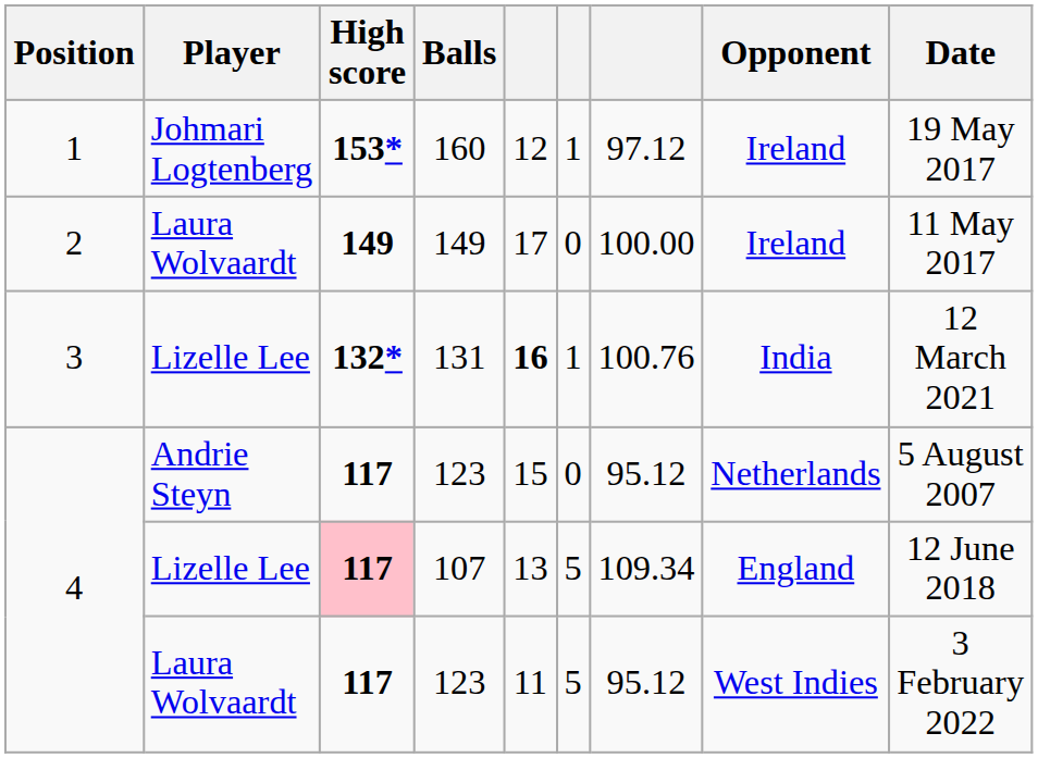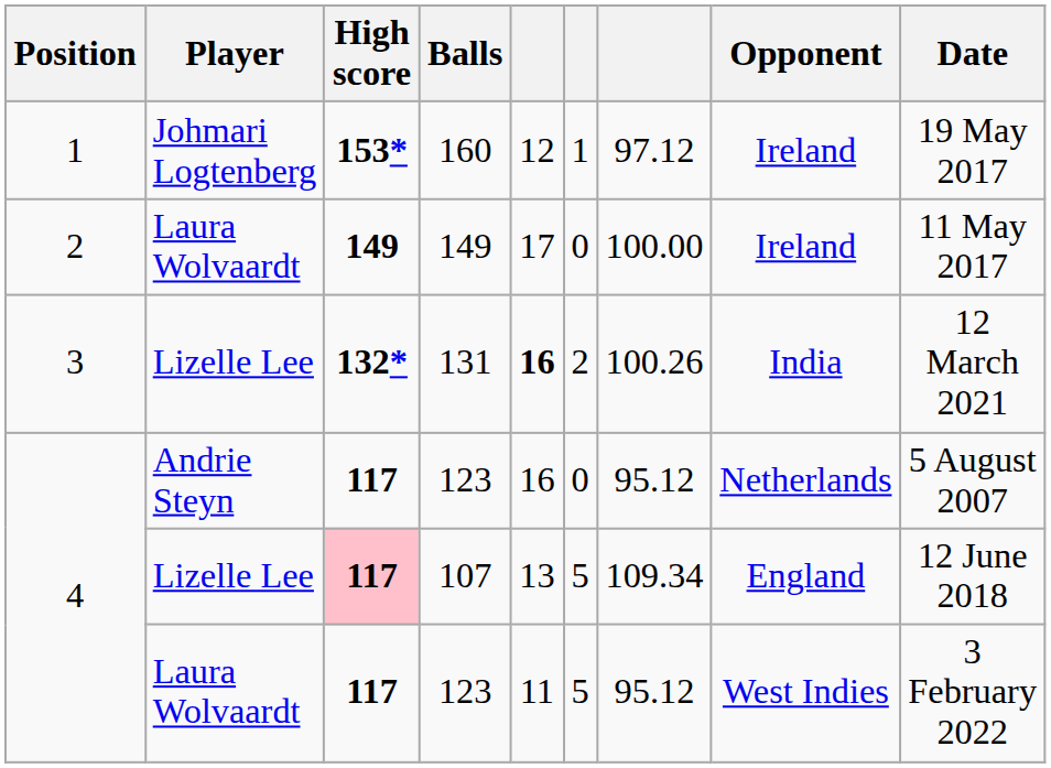131 | column 6: 1 -> 2
131 | column 7: 100.76 -> 100.26
Andrie Steyn / 123 | column 5: 15 -> 16
